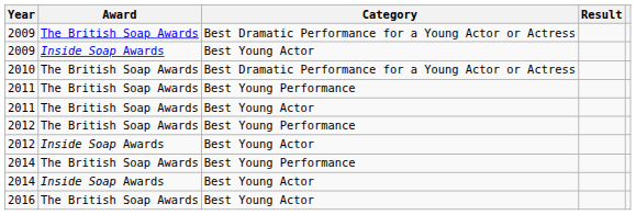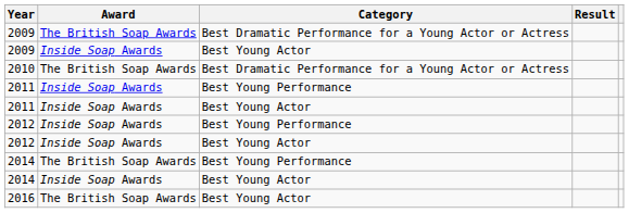2011 / Best Young Performance | Award: The British Soap Awards -> Inside Soap Awards
2011 / Best Young Actor | Award: The British Soap Awards -> Inside Soap Awards
2012 / Best Young Performance | Award: The British Soap Awards -> Inside Soap Awards
